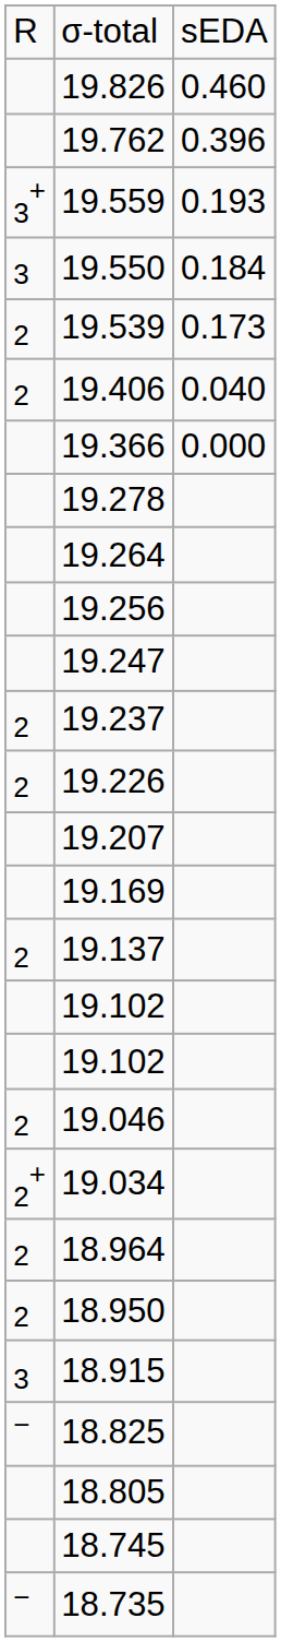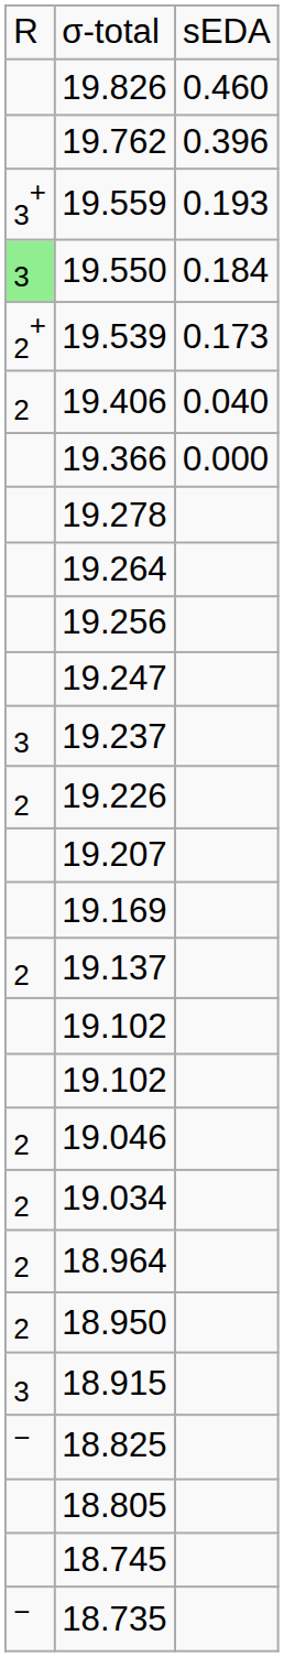19.550 | column 1: no background -> lightgreen background
19.539 | column 1: 2 -> 2+
19.237 | column 1: 2 -> 3
19.034 | column 1: 2+ -> 2
